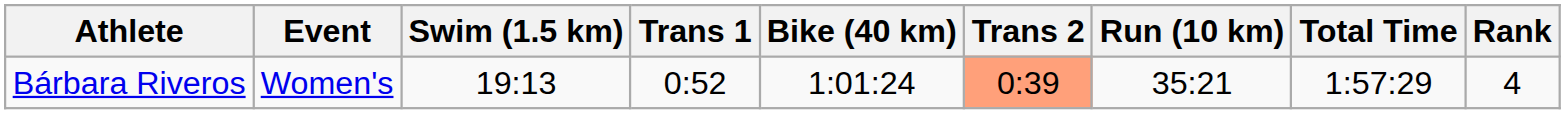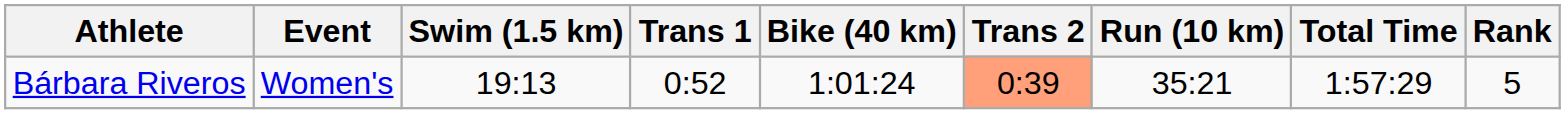Bárbara Riveros | Rank: 4 -> 5
